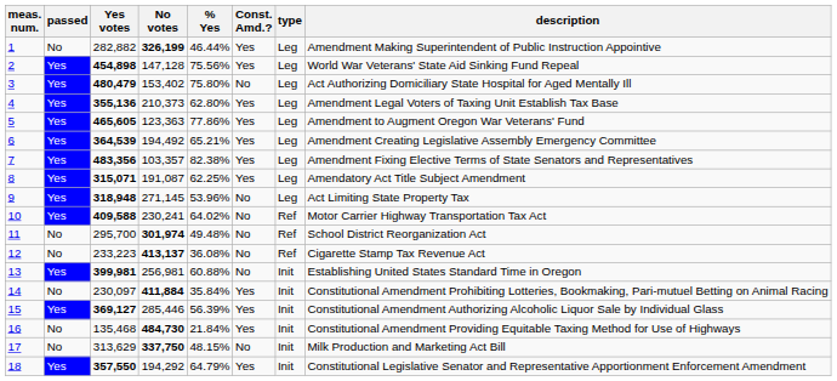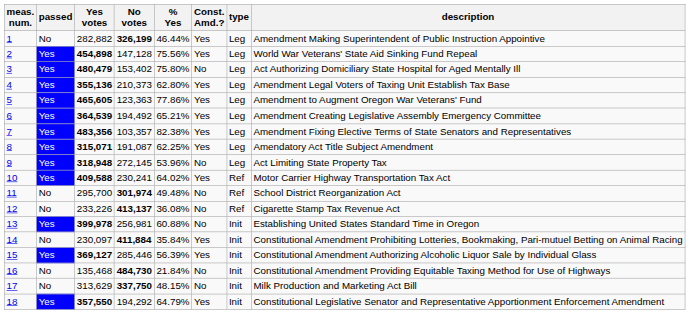9 | No votes: 271,145 -> 272,145
10 | Const. Amd.?: No -> Yes
12 | Yes votes: 233,223 -> 233,226
13 | Yes votes: 399,981 -> 399,978
16 | Const. Amd.?: Yes -> No
